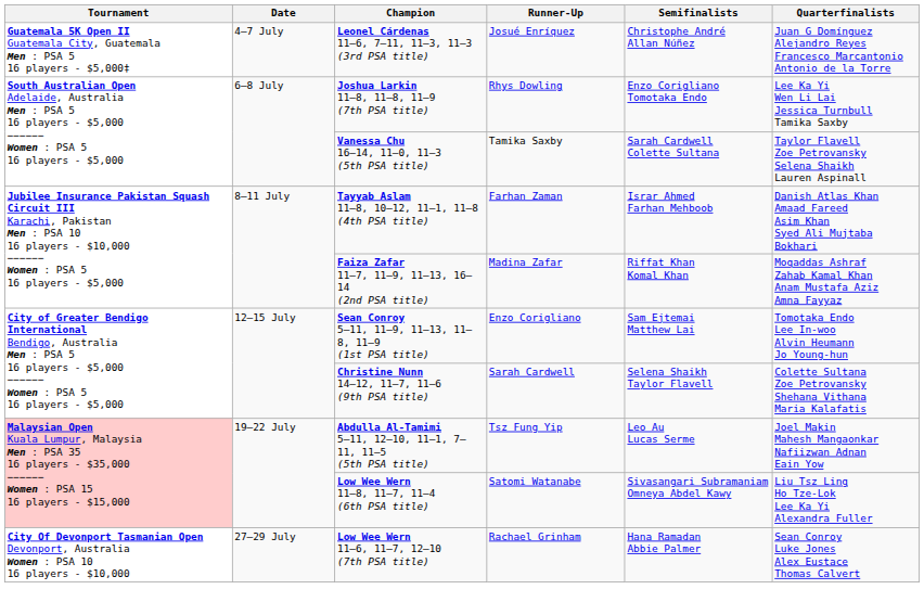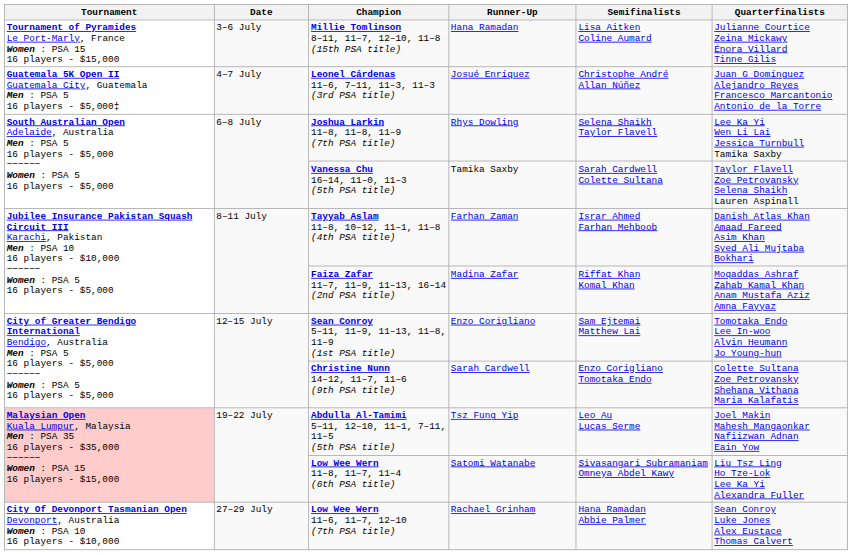+ row: Tournament of Pyramides Le Port-Marly, France Women : PSA 15 16 players - $15,000 | 3–6 July | Millie Tomlinson 8–11, 11–7, 12–10, 11–8 (15th PSA title) | Hana Ramadan | Lisa Aitken Coline Aumard | Julianne Courtice Zeina Mickawy Énora Villard Tinne Gilis
Joshua Larkin 11–8, 11–8, 11–9 (7th PSA title) | Semifinalists: Enzo Corigliano Tomotaka Endo -> Selena Shaikh Taylor Flavell
Christine Nunn 14–12, 11–7, 11–6 (9th PSA title) | Semifinalists: Selena Shaikh Taylor Flavell -> Enzo Corigliano Tomotaka Endo
